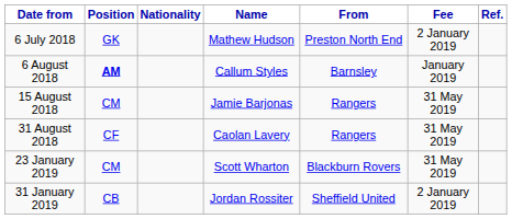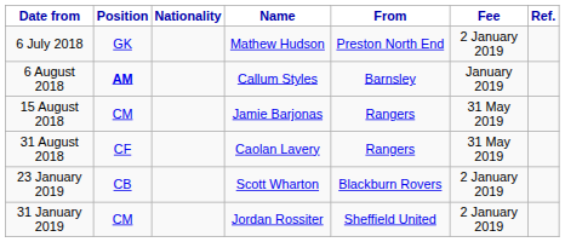23 January 2019 | Position: CM -> CB
23 January 2019 | Fee: 31 May 2019 -> 2 January 2019
31 January 2019 | Position: CB -> CM
